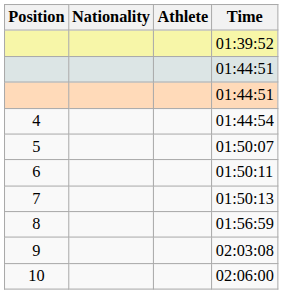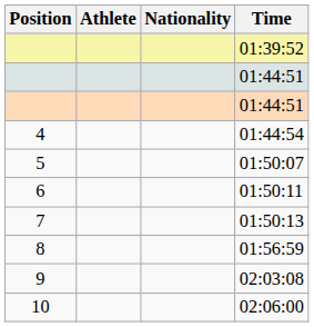columns swapped: Athlete <-> Nationality
